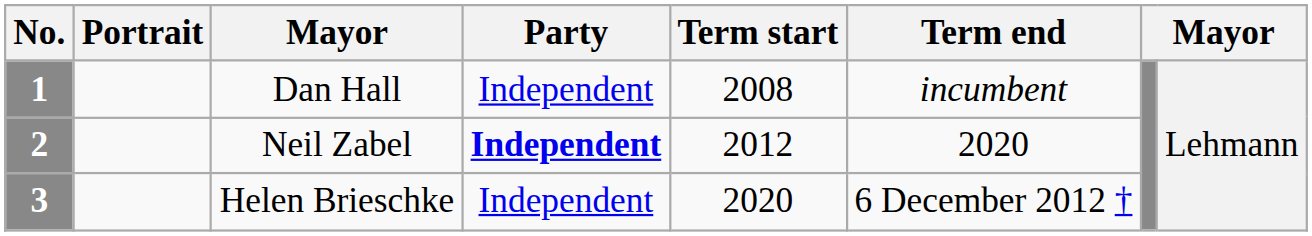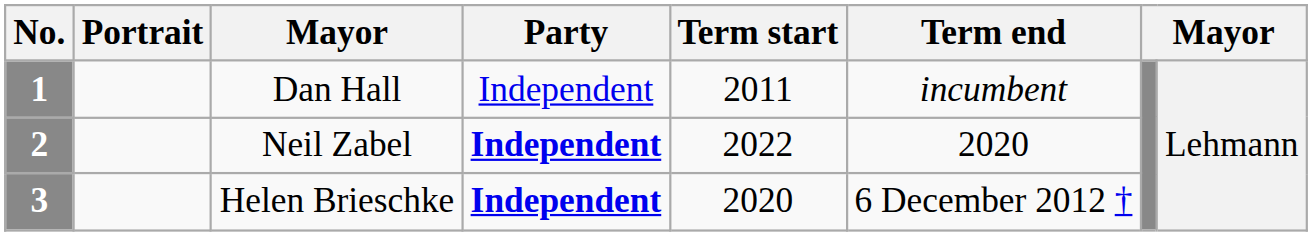1 | Term start: 2008 -> 2011
2 | Term start: 2012 -> 2022
3 | Party: normal -> bold
